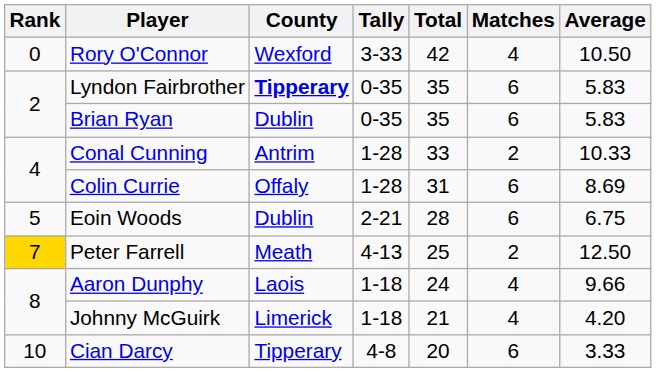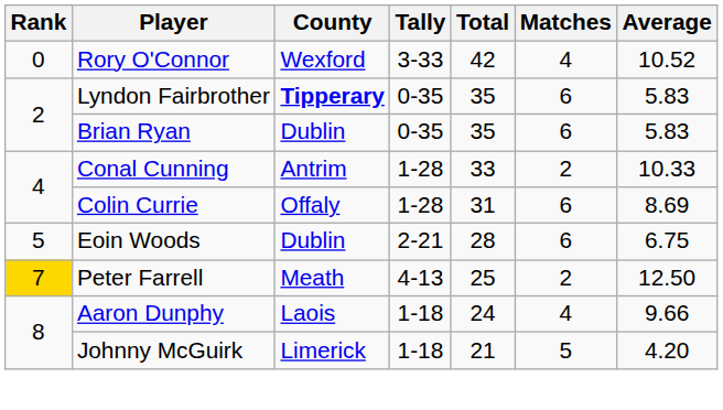Rory O'Connor | Average: 10.50 -> 10.52
Johnny McGuirk | Matches: 4 -> 5
- row: 10 | Cian Darcy | Tipperary | 4-8 | 20 | 6 | 3.33
